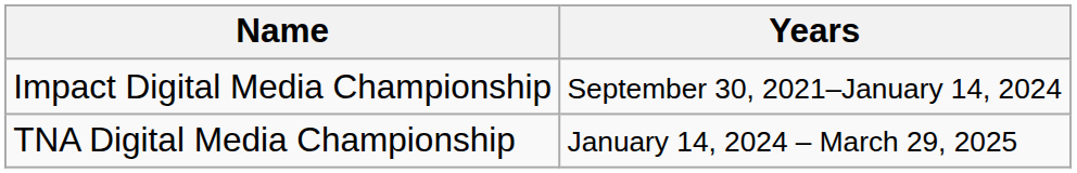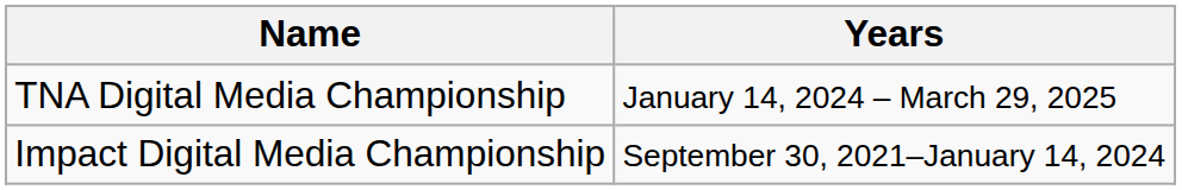rows swapped: Impact Digital Media Championship <-> TNA Digital Media Championship
